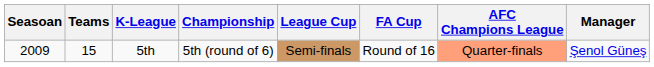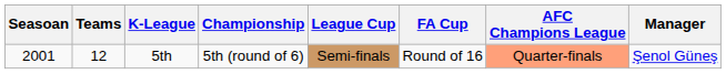5th | Seasoan: 2009 -> 2001
5th | Teams: 15 -> 12
